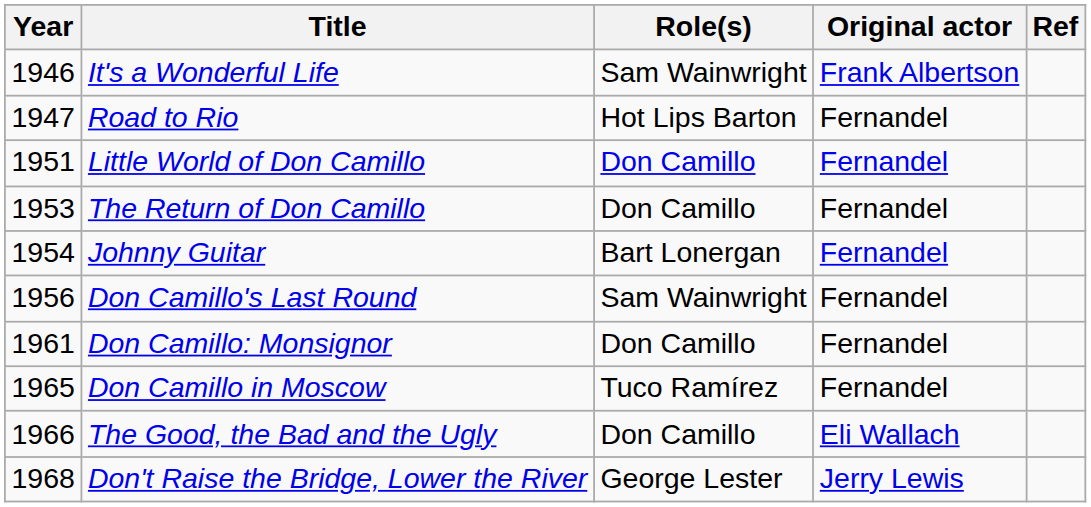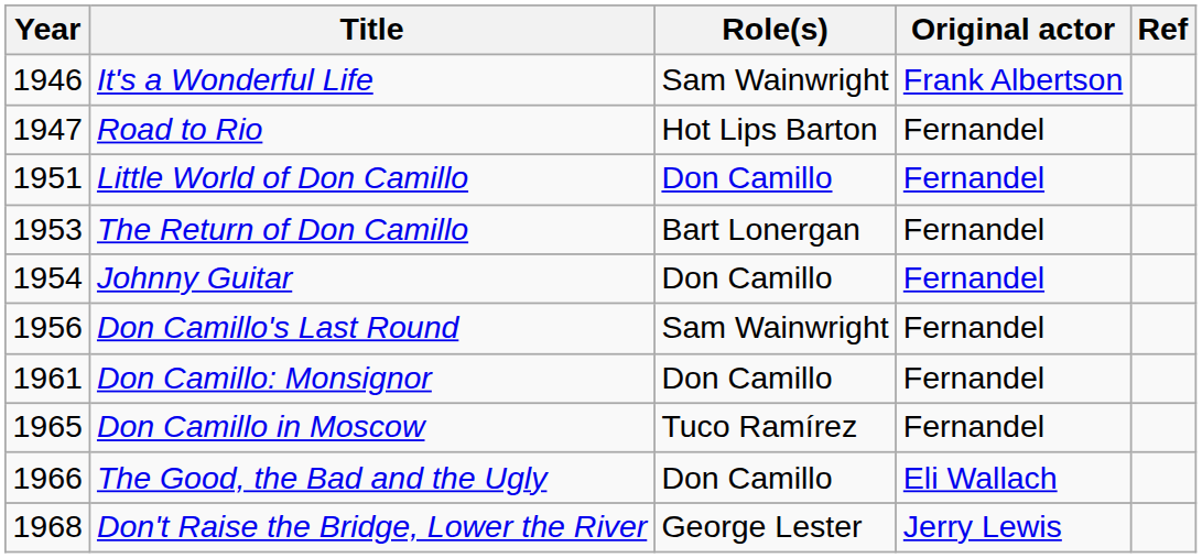The Return of Don Camillo | Role(s): Don Camillo -> Bart Lonergan
Johnny Guitar | Role(s): Bart Lonergan -> Don Camillo
